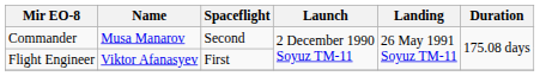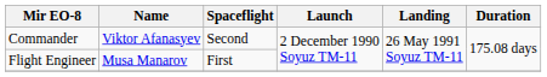Commander | Name: Musa Manarov -> Viktor Afanasyev
Flight Engineer | Name: Viktor Afanasyev -> Musa Manarov
